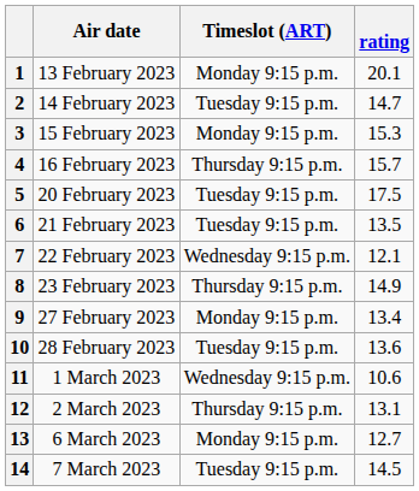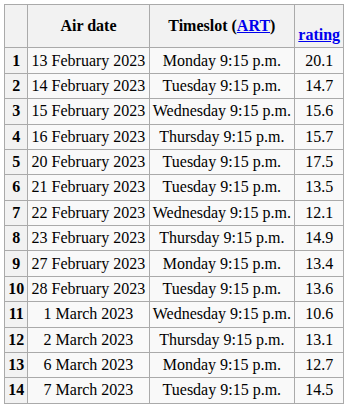3 | Timeslot (ART): Monday 9:15 p.m. -> Wednesday 9:15 p.m.
3 | rating: 15.3 -> 15.6
